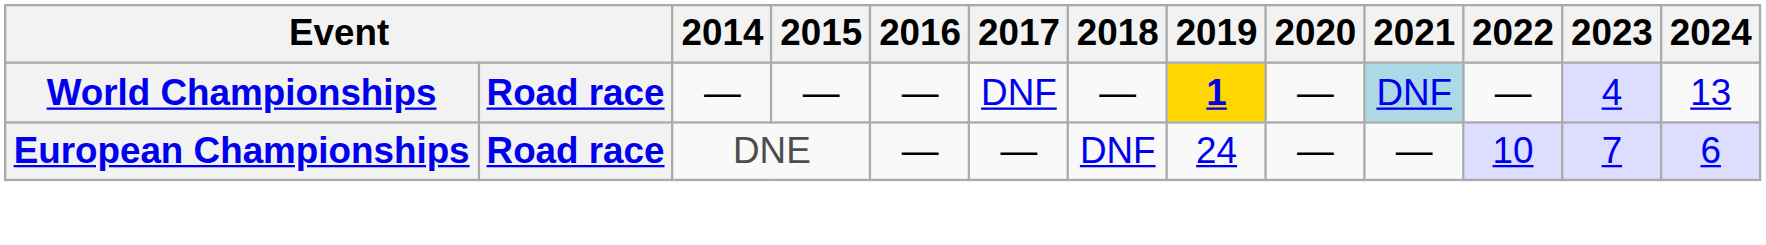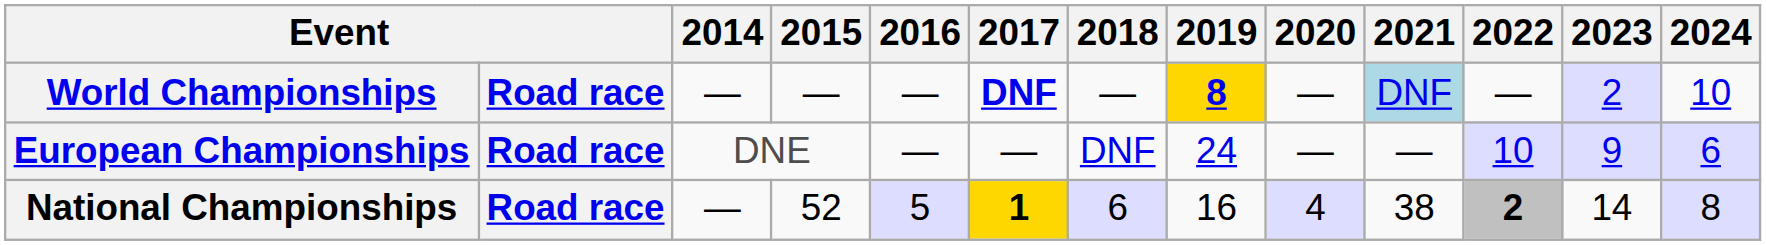World Championships | 2017: normal -> bold
World Championships | 2019: 1 -> 8
World Championships | 2023: 4 -> 2
World Championships | 2024: 13 -> 10
European Championships | 2023: 7 -> 9
+ row: National Championships | Road race | — | 52 | 5 | 1 | 6 | 16 | 4 | 38 | 2 | 14 | 8
